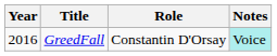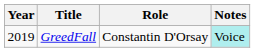GreedFall | Year: 2016 -> 2019
